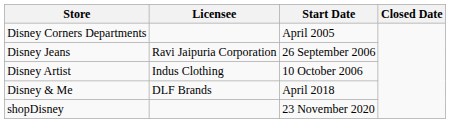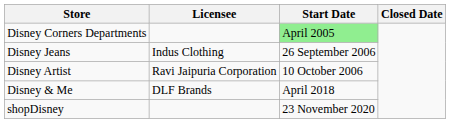Disney Corners Departments | Start Date: no background -> lightgreen background
Disney Jeans | Licensee: Ravi Jaipuria Corporation -> Indus Clothing
Disney Artist | Licensee: Indus Clothing -> Ravi Jaipuria Corporation
